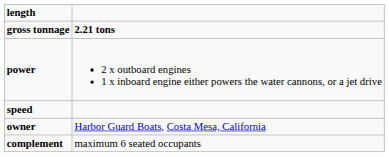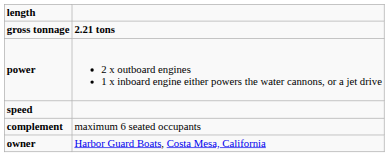rows swapped: complement <-> owner
